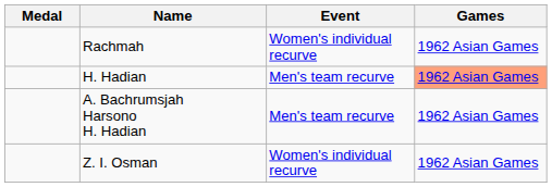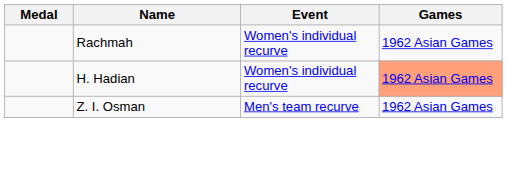H. Hadian | Event: Men's team recurve -> Women's individual recurve
- row: A. Bachrumsjah Harsono H. Hadian | Men's team recurve | 1962 Asian Games
Z. I. Osman | Event: Women's individual recurve -> Men's team recurve
